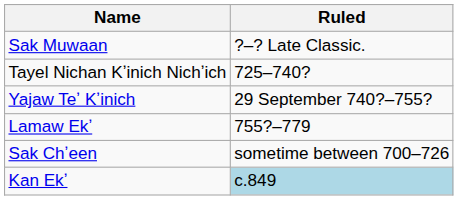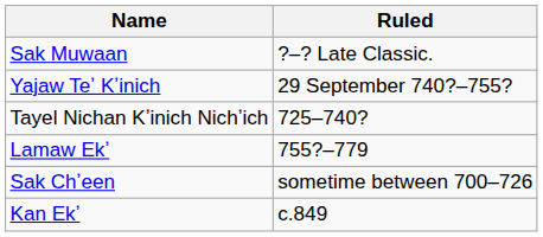rows swapped: Tayel Nichan Kʼinich Nichʼich <-> Yajaw Teʼ Kʼinich
Kan Ekʼ | Ruled: lightblue background -> no background
